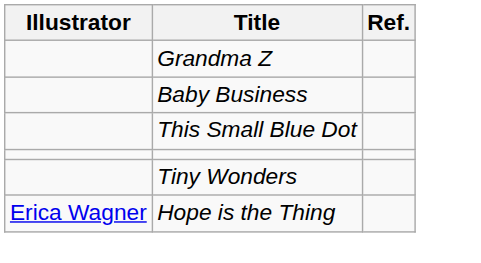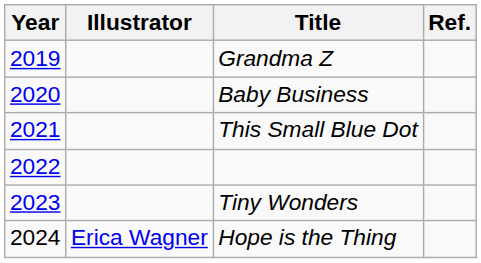+ column: Year | 2019 | 2020 | 2021 | 2022 | 2023 | 2024
